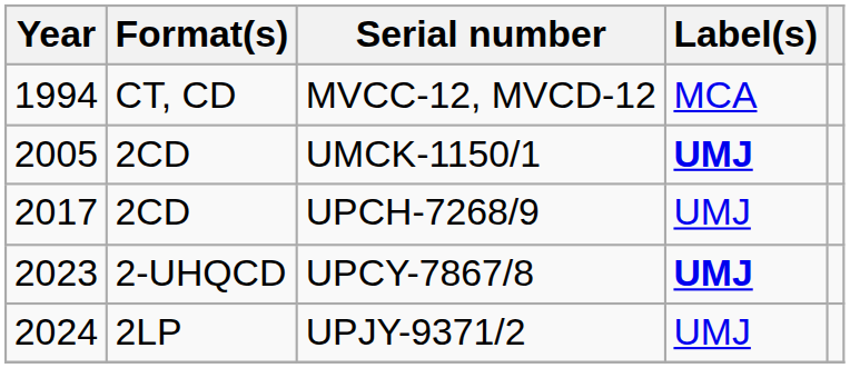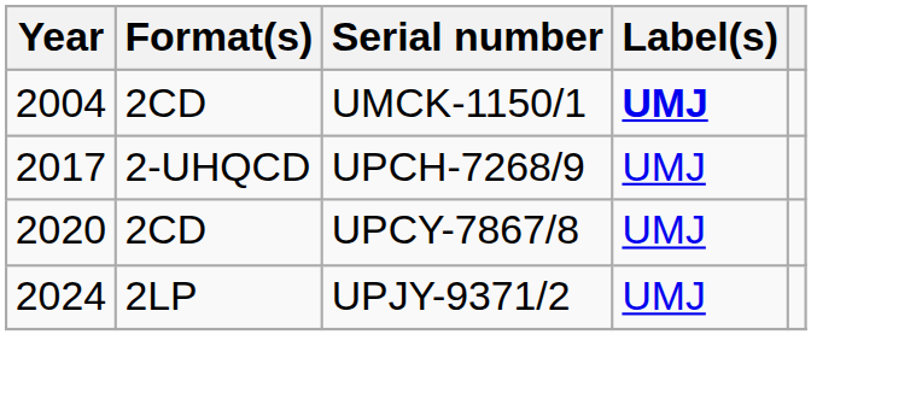- row: 1994 | CT, CD | MVCC-12, MVCD-12 | MCA
UMCK-1150/1 | Year: 2005 -> 2004
UPCH-7268/9 | Format(s): 2CD -> 2-UHQCD
UPCY-7867/8 | Year: 2023 -> 2020
UPCY-7867/8 | Format(s): 2-UHQCD -> 2CD
UPCY-7867/8 | Label(s): bold -> normal
